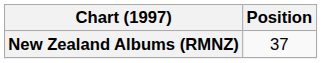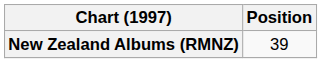New Zealand Albums (RMNZ) | Position: 37 -> 39
